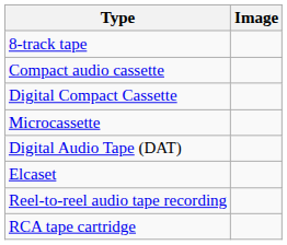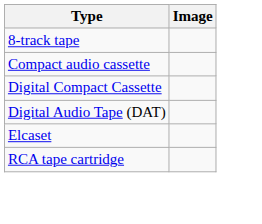- row: Microcassette
- row: Reel-to-reel audio tape recording
